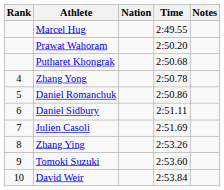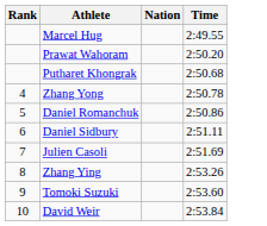- column: Notes
